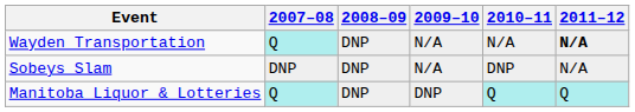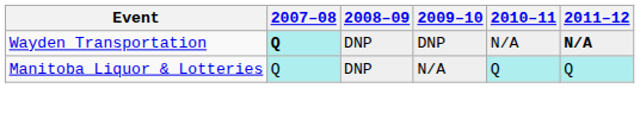Wayden Transportation | 2007–08: normal -> bold
Wayden Transportation | 2009–10: N/A -> DNP
- row: Sobeys Slam | DNP | DNP | N/A | DNP | N/A
Manitoba Liquor & Lotteries | 2009–10: DNP -> N/A
